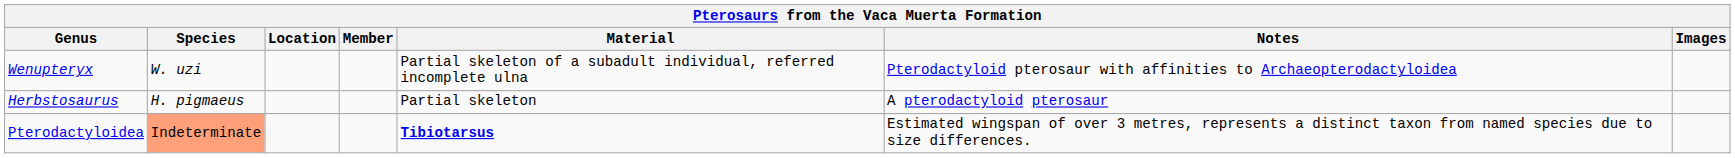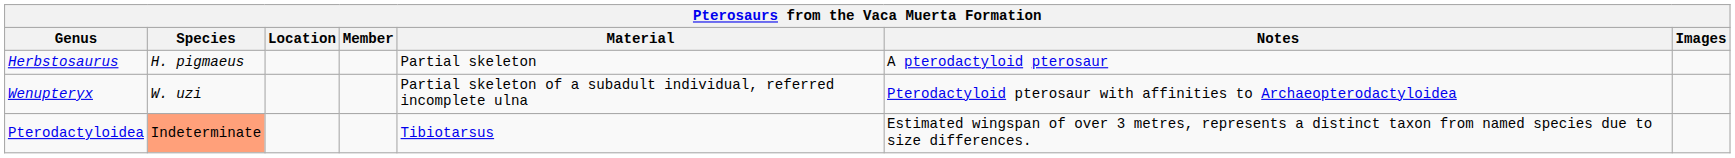rows swapped: Herbstosaurus <-> Wenupteryx
Pterodactyloidea | Material: bold -> normal
